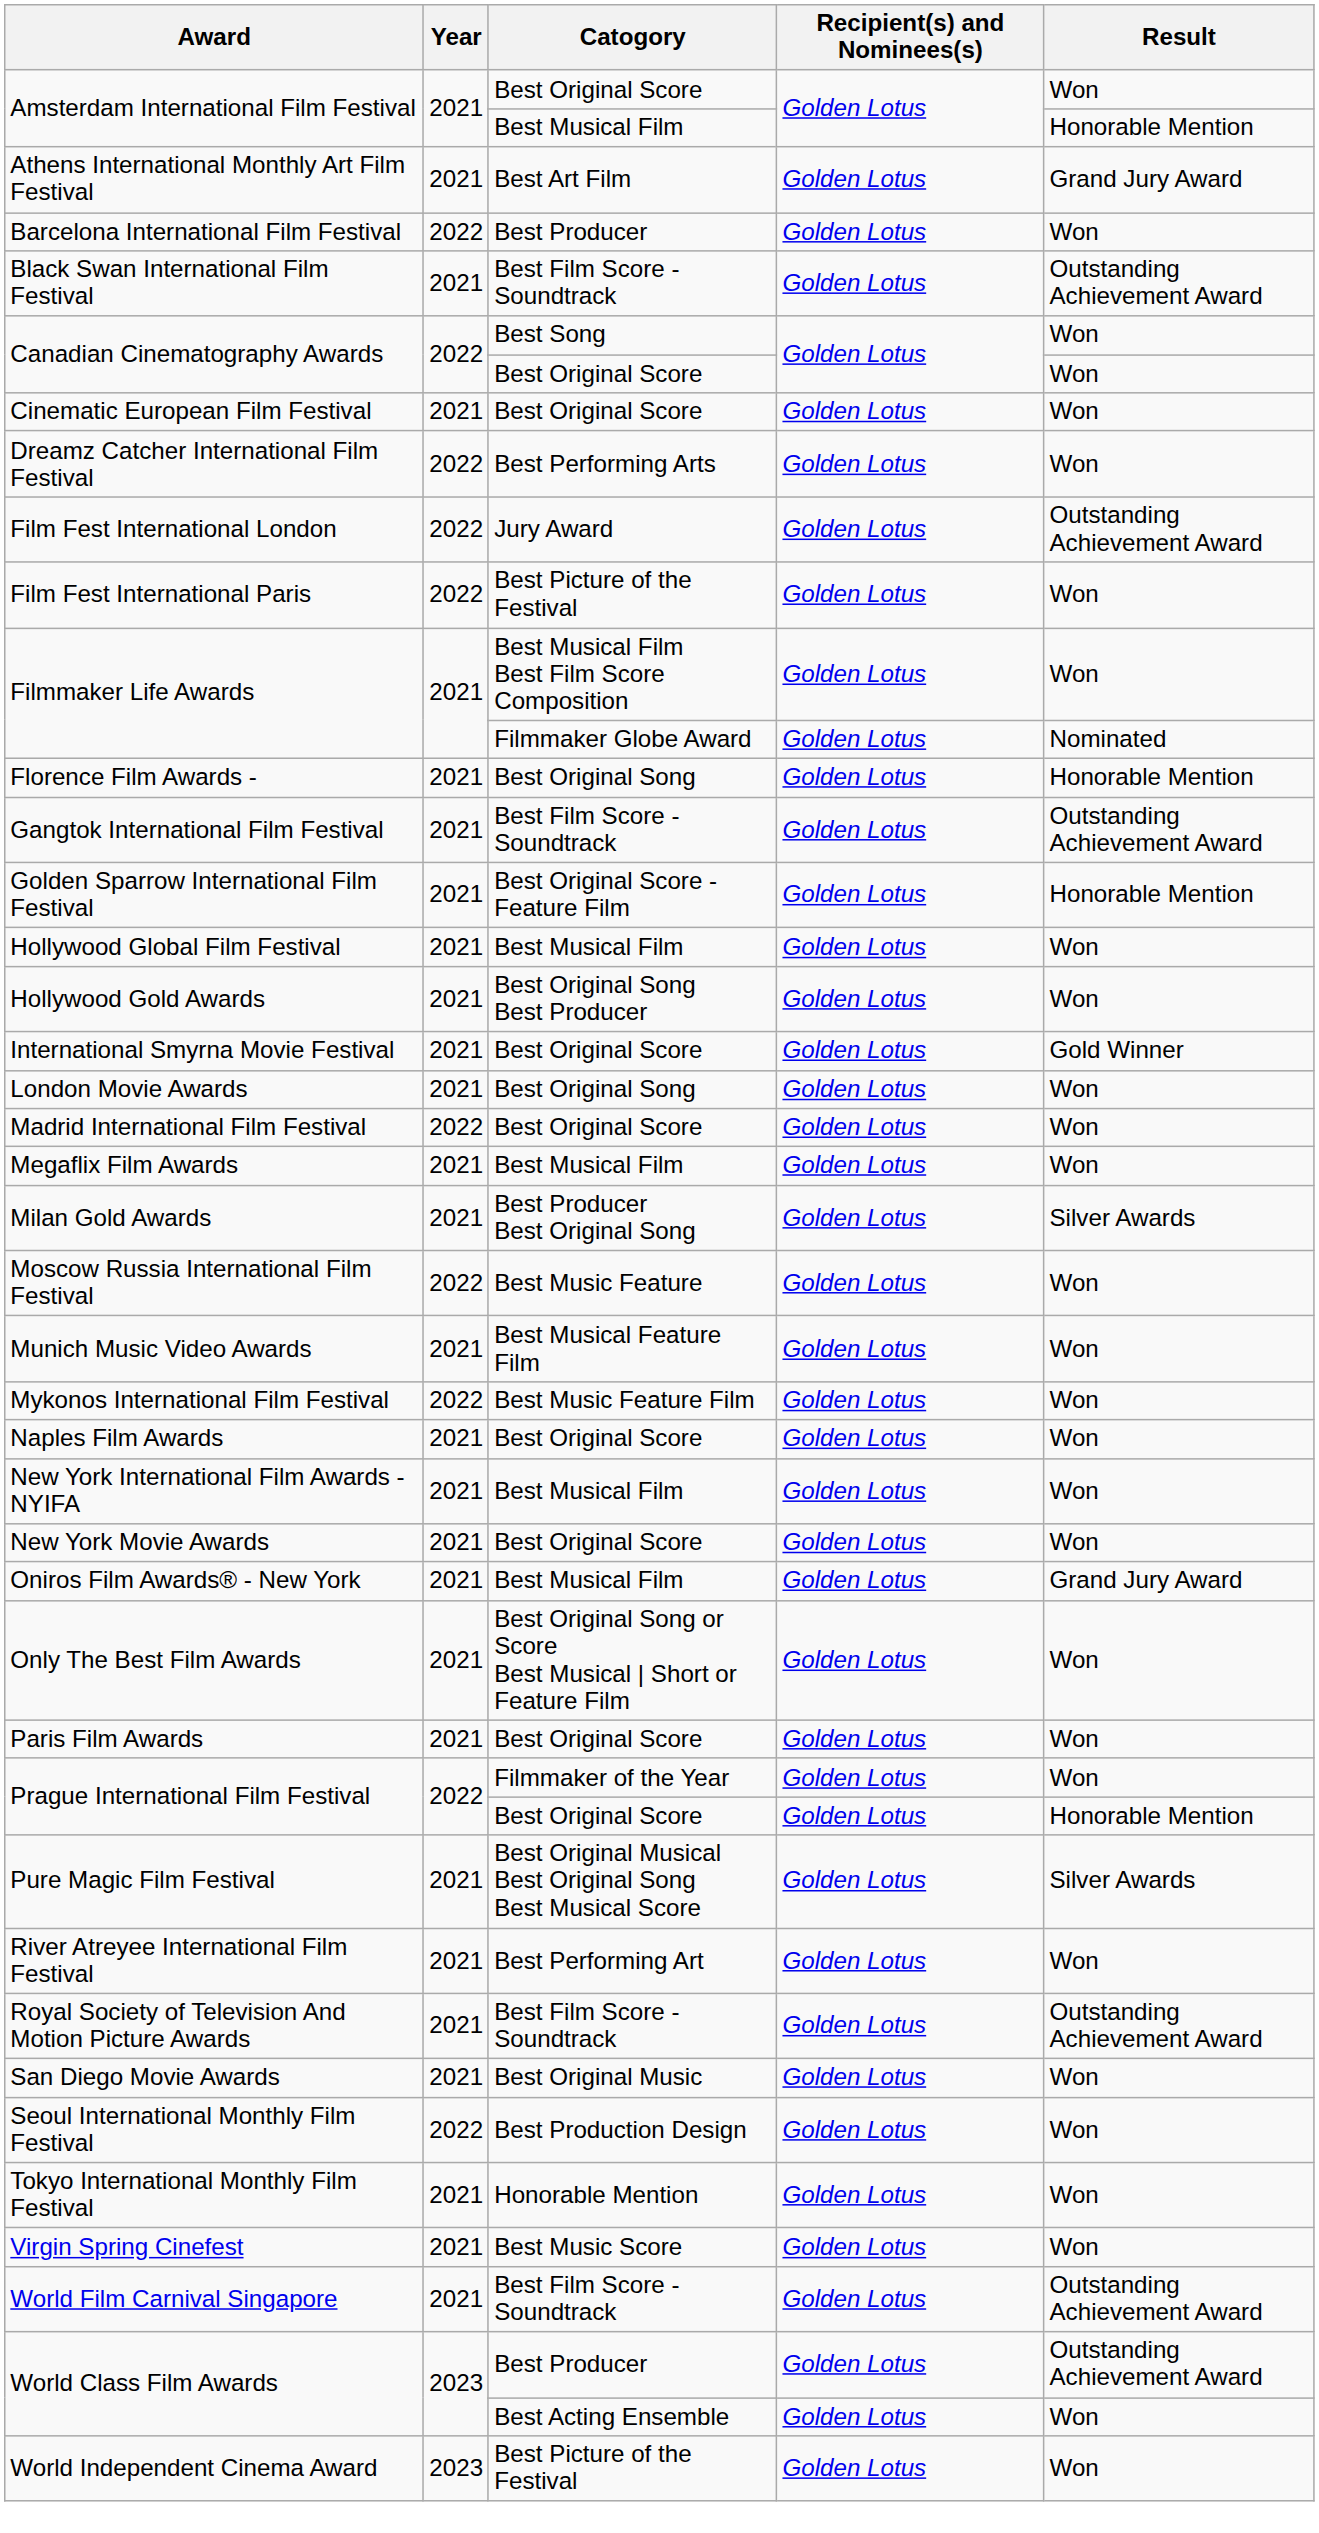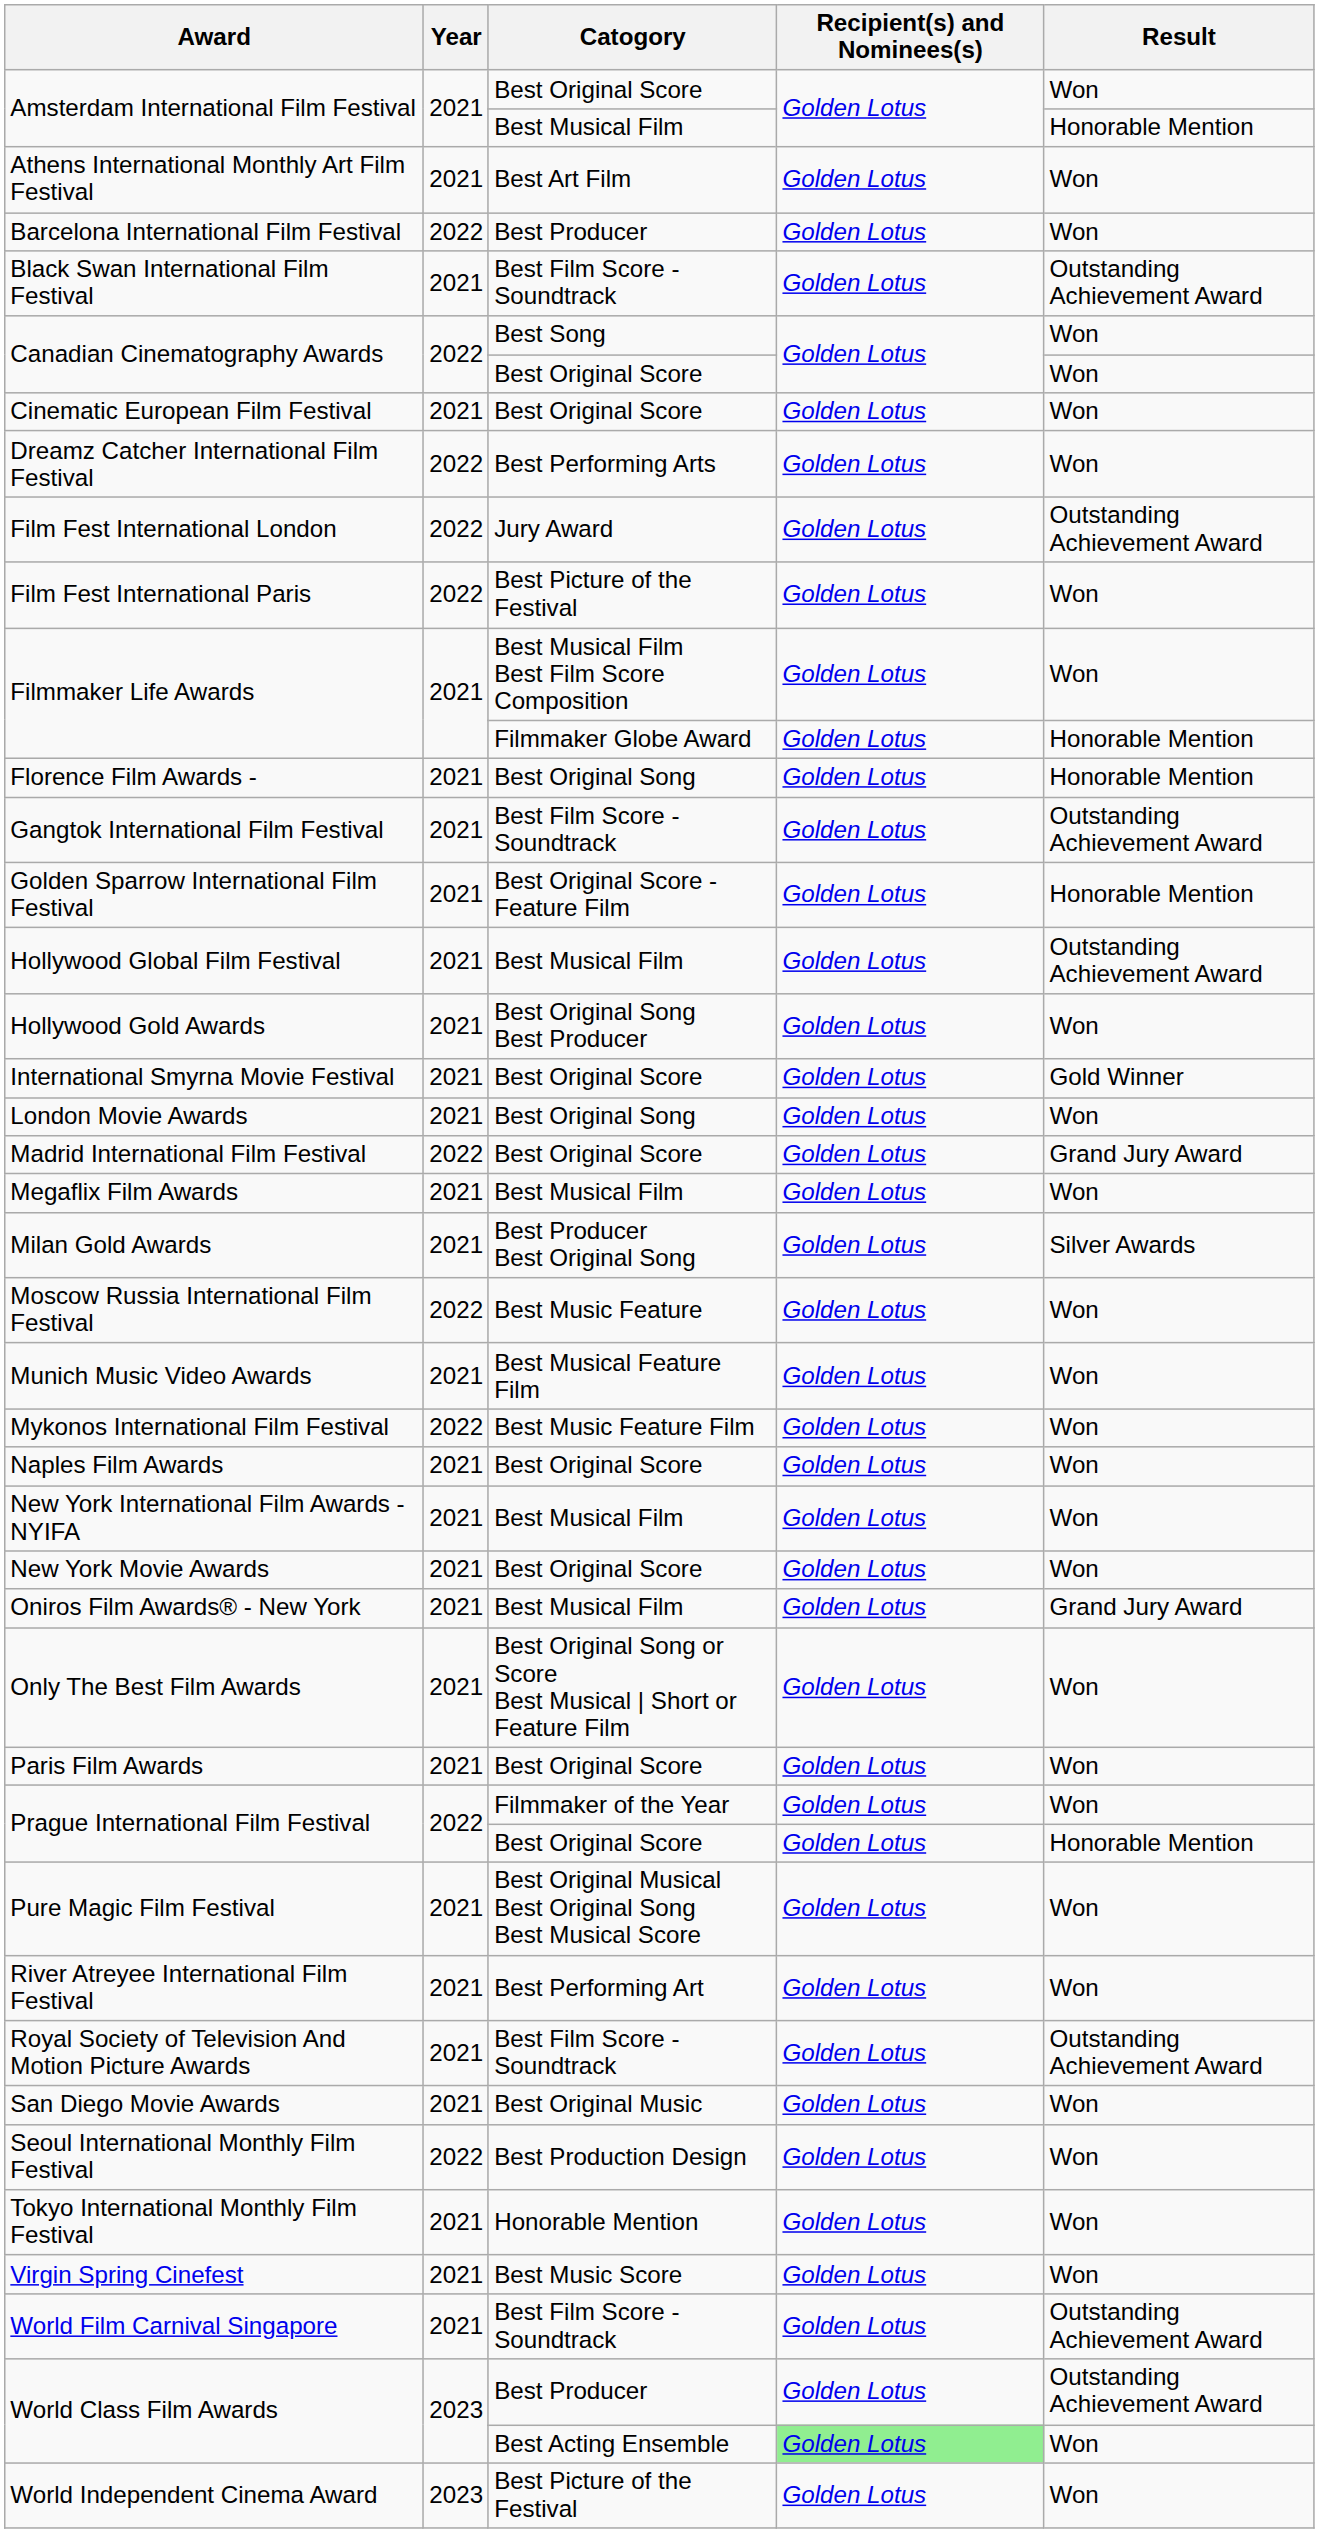Athens International Monthly Art Film Festival | Result: Grand Jury Award -> Won
Filmmaker Life Awards / Filmmaker Globe Award | Result: Nominated -> Honorable Mention
Hollywood Global Film Festival | Result: Won -> Outstanding Achievement Award
Madrid International Film Festival | Result: Won -> Grand Jury Award
Pure Magic Film Festival | Result: Silver Awards -> Won
World Class Film Awards / Best Acting Ensemble | Recipient(s) and Nominees(s): no background -> lightgreen background
